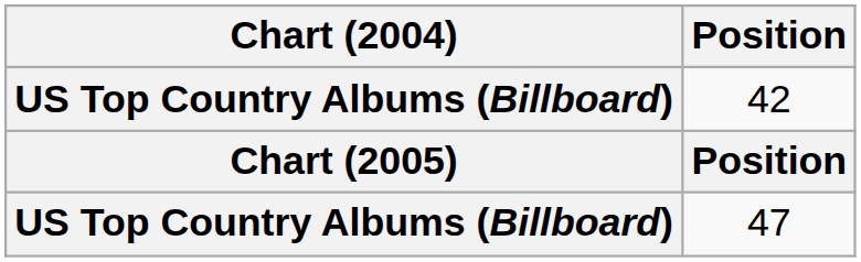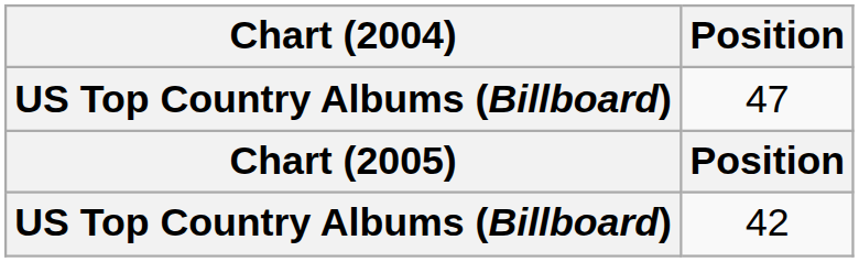rows swapped: 42 <-> 47
